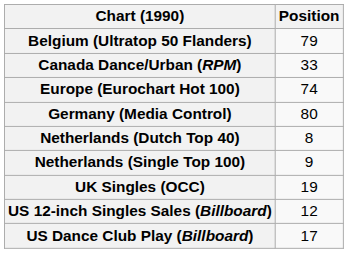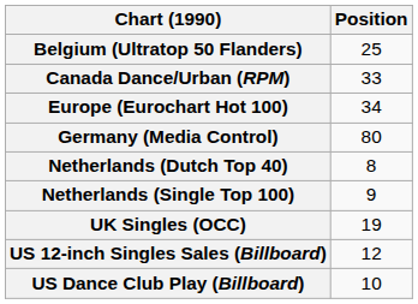Belgium (Ultratop 50 Flanders) | Position: 79 -> 25
Europe (Eurochart Hot 100) | Position: 74 -> 34
US Dance Club Play (Billboard) | Position: 17 -> 10
